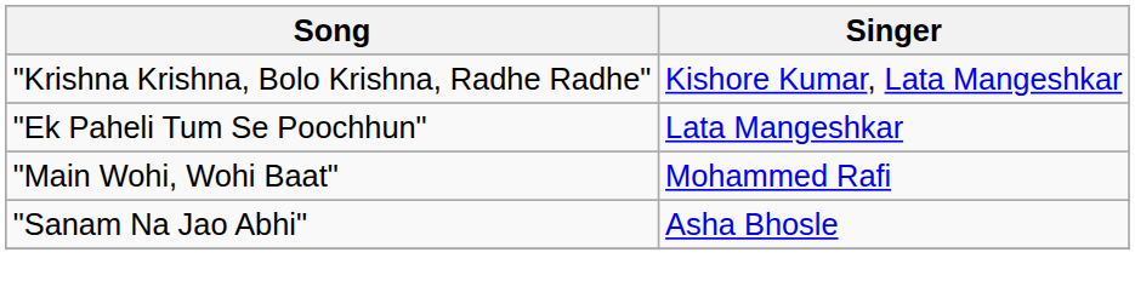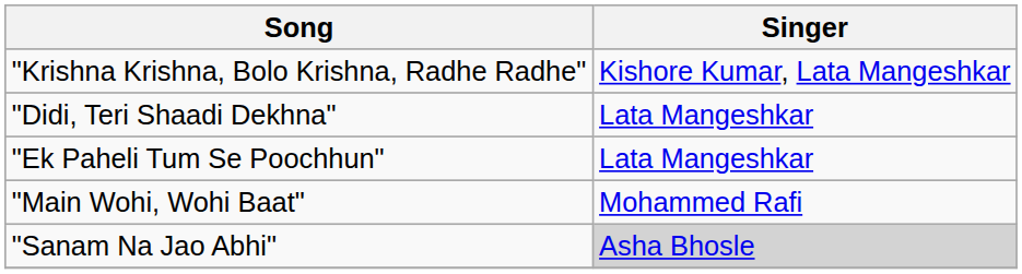+ row: "Didi, Teri Shaadi Dekhna" | Lata Mangeshkar
"Sanam Na Jao Abhi" | Singer: no background -> lightgrey background
